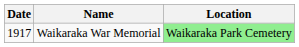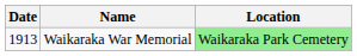Waikaraka War Memorial | Date: 1917 -> 1913
